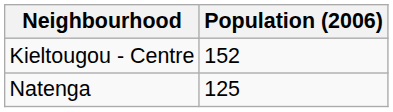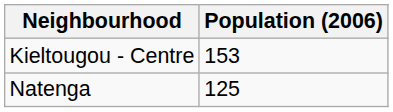Kieltougou - Centre | Population (2006): 152 -> 153
